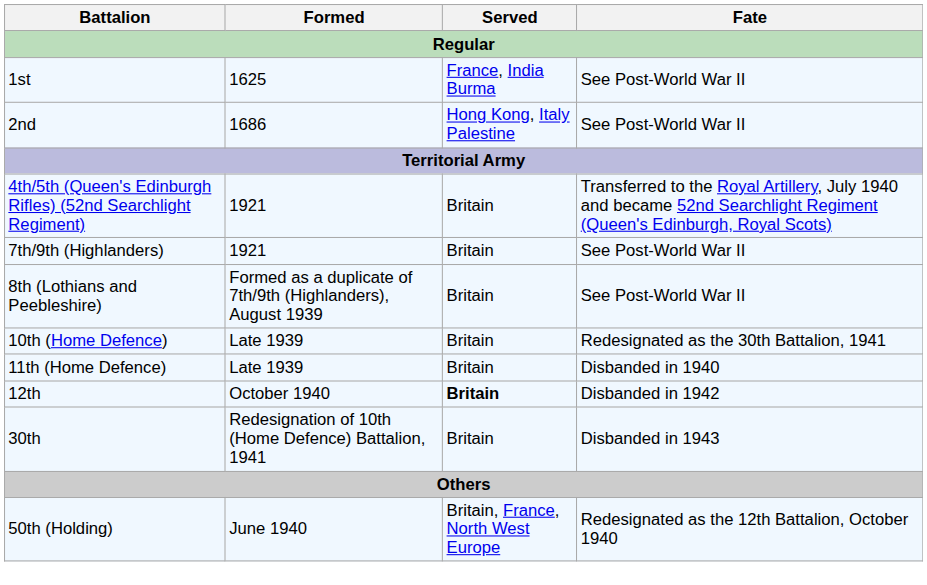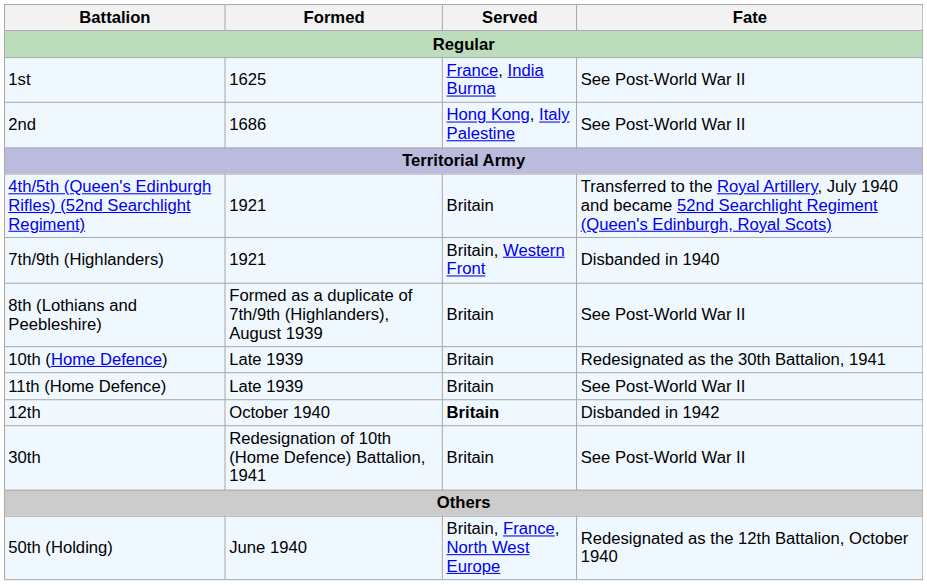7th/9th (Highlanders) | Served: Britain -> Britain, Western Front
7th/9th (Highlanders) | Fate: See Post-World War II -> Disbanded in 1940
11th (Home Defence) | Fate: Disbanded in 1940 -> See Post-World War II
30th | Fate: Disbanded in 1943 -> See Post-World War II
